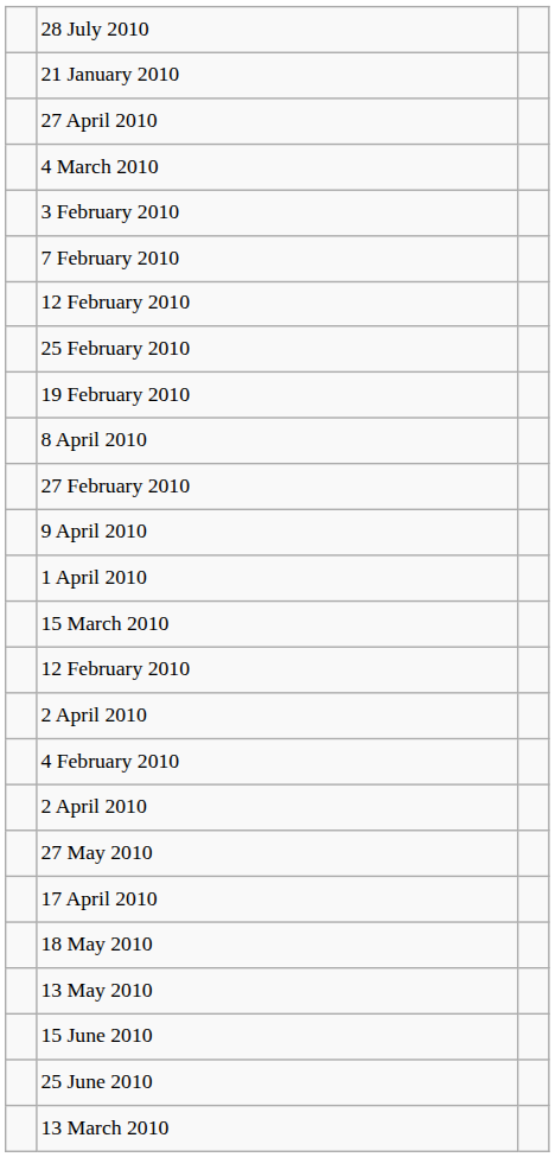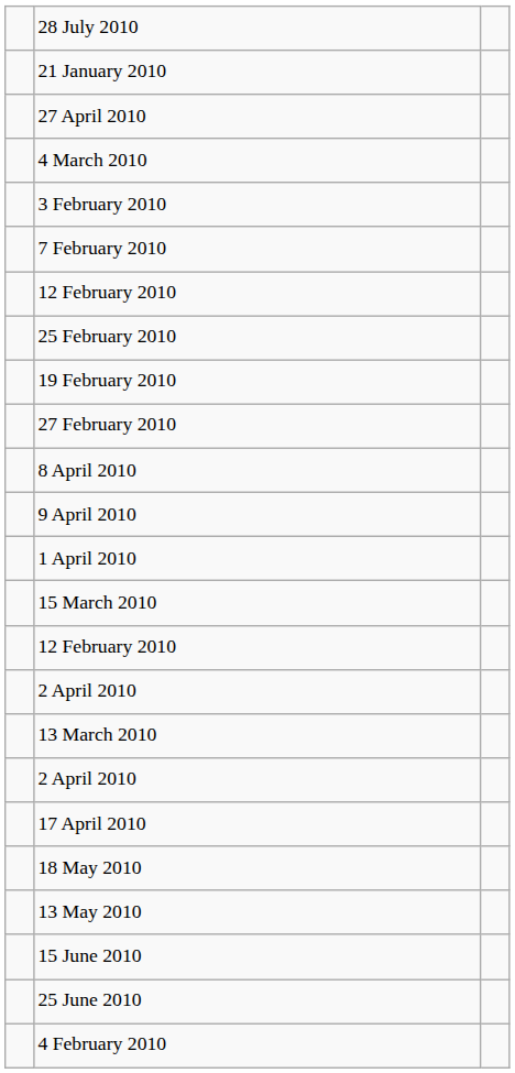rows swapped: 27 February 2010 <-> 8 April 2010
rows swapped: 13 March 2010 <-> 4 February 2010
- row: 27 May 2010
